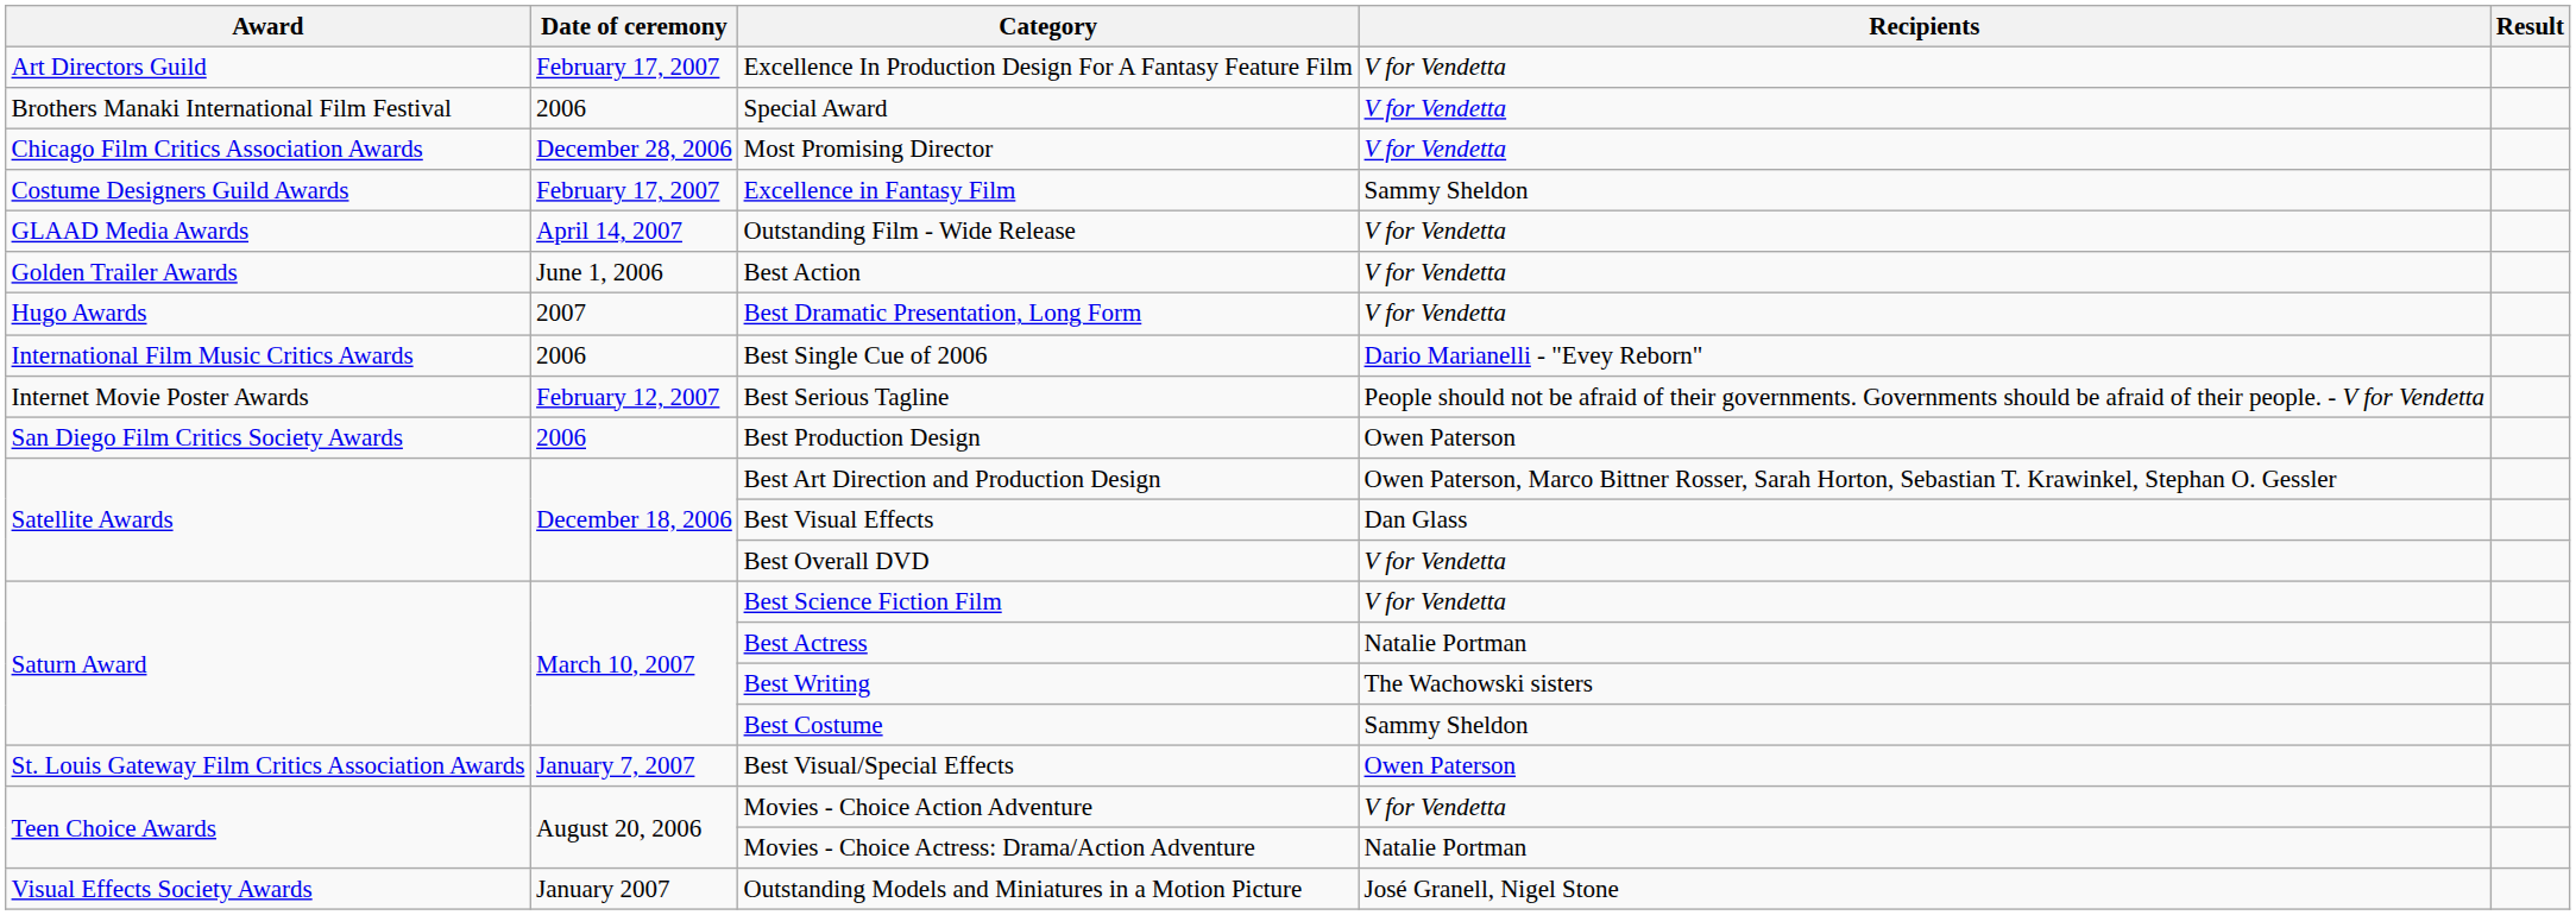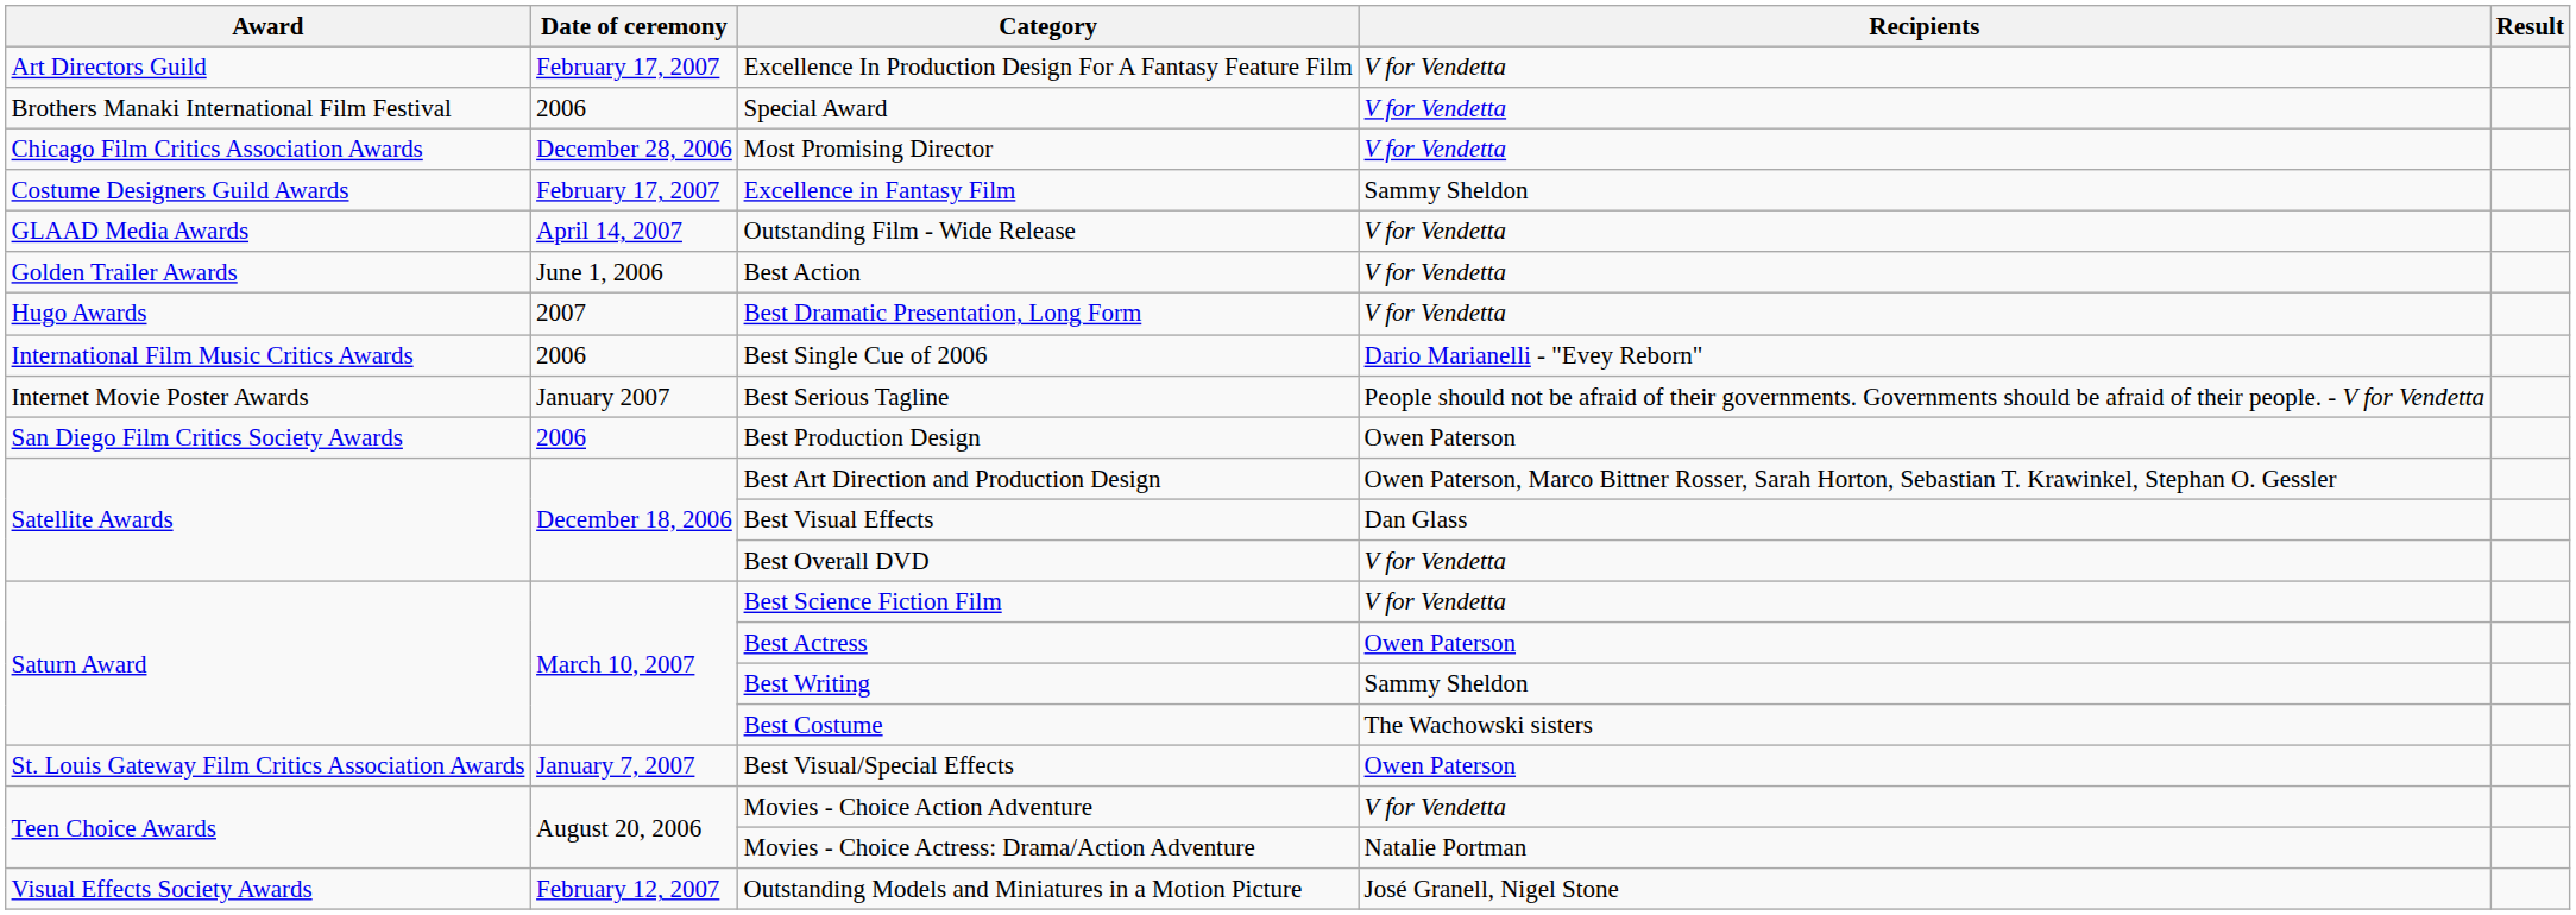Best Serious Tagline | Date of ceremony: February 12, 2007 -> January 2007
Best Actress | Recipients: Natalie Portman -> Owen Paterson
Best Writing | Recipients: The Wachowski sisters -> Sammy Sheldon
Best Costume | Recipients: Sammy Sheldon -> The Wachowski sisters
Outstanding Models and Miniatures in a Motion Picture | Date of ceremony: January 2007 -> February 12, 2007
